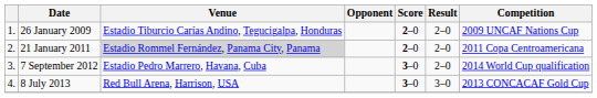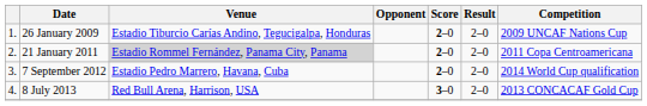7 September 2012 | Score: 3–0 -> 2–0
8 July 2013 | Result: 3–0 -> 2–0
